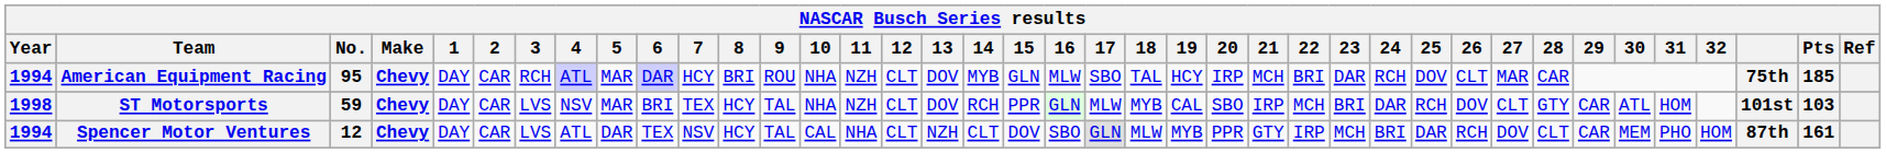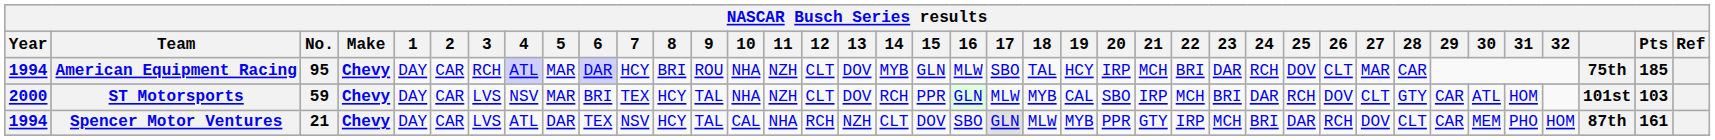ST Motorsports | Year: 1998 -> 2000
Spencer Motor Ventures | No.: 12 -> 21
Spencer Motor Ventures | 12: CLT -> RCH
